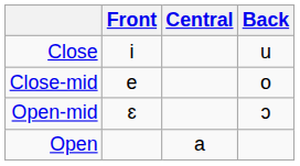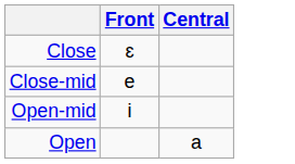- column: Back | u | o | ɔ
Close | Front: i -> ɛ
Open-mid | Front: ɛ -> i
